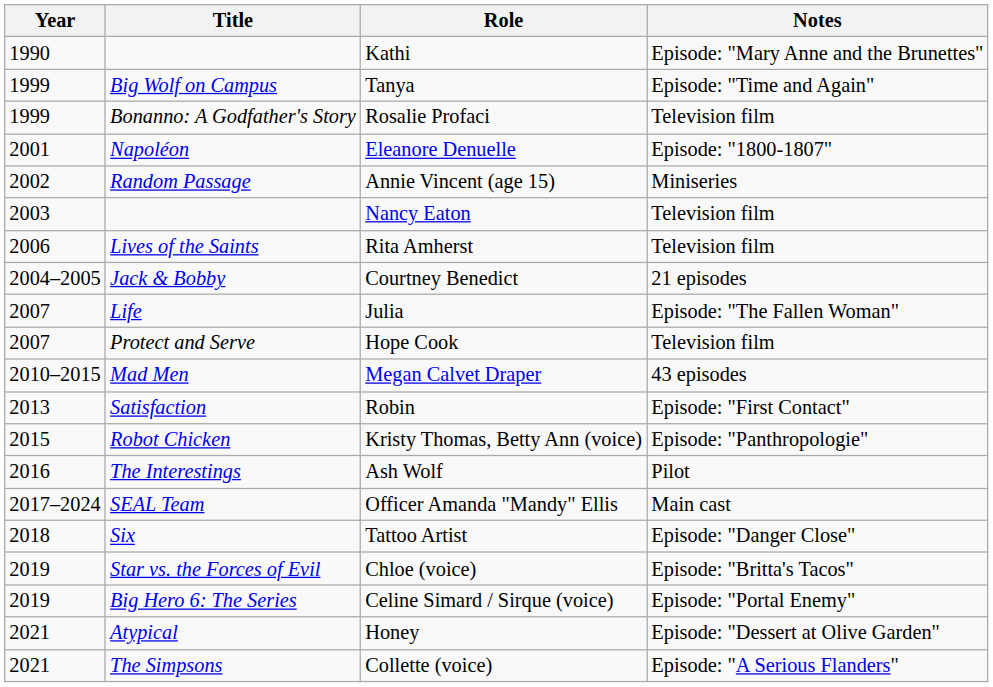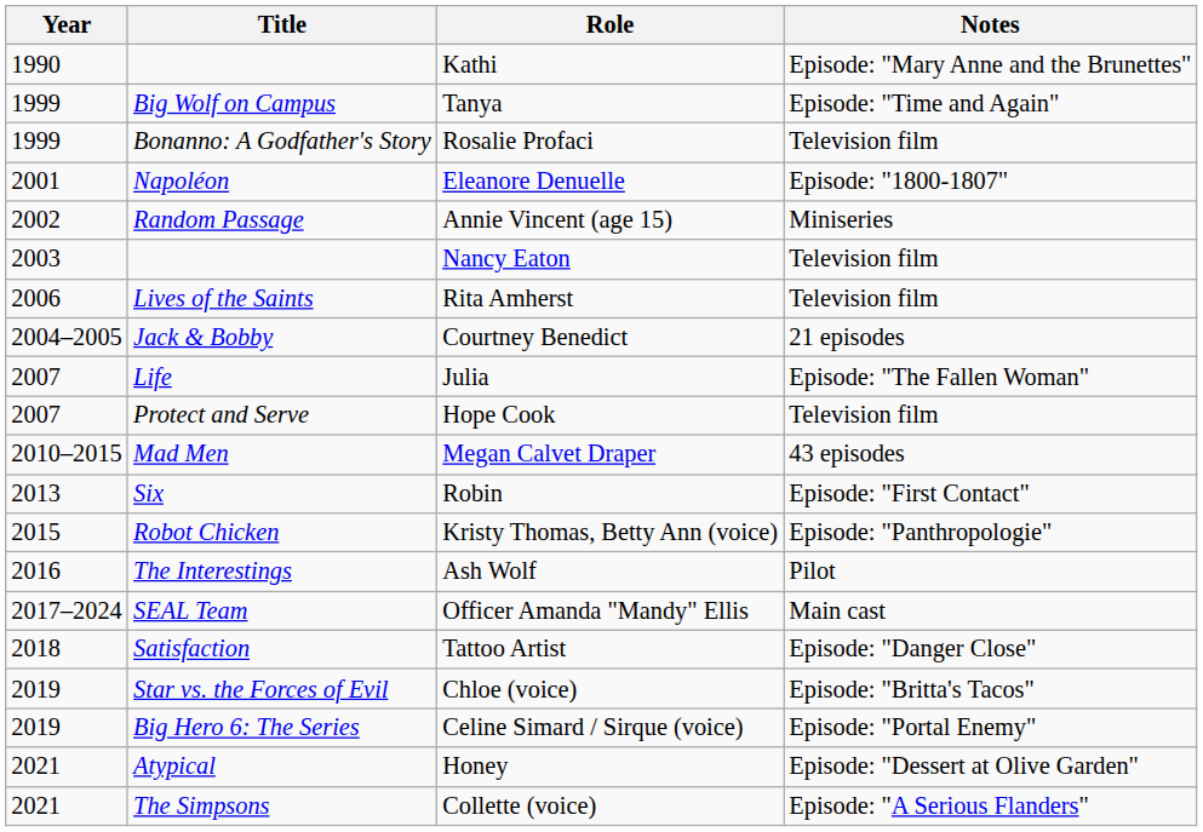Robin | Title: Satisfaction -> Six
Tattoo Artist | Title: Six -> Satisfaction
